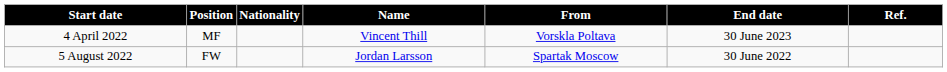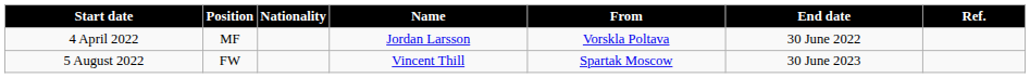4 April 2022 | Name: Vincent Thill -> Jordan Larsson
4 April 2022 | End date: 30 June 2023 -> 30 June 2022
5 August 2022 | Name: Jordan Larsson -> Vincent Thill
5 August 2022 | End date: 30 June 2022 -> 30 June 2023
